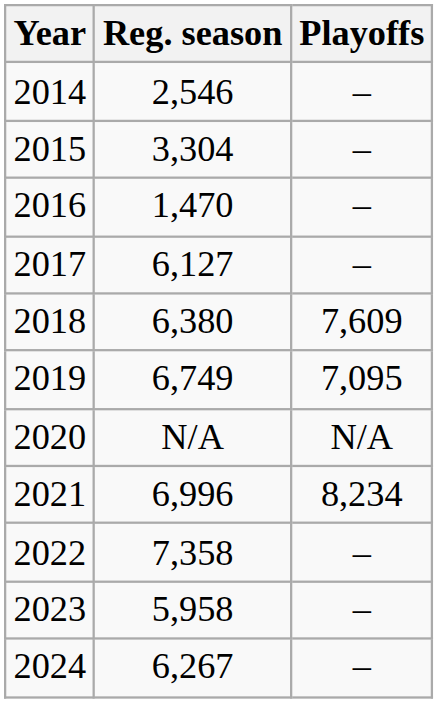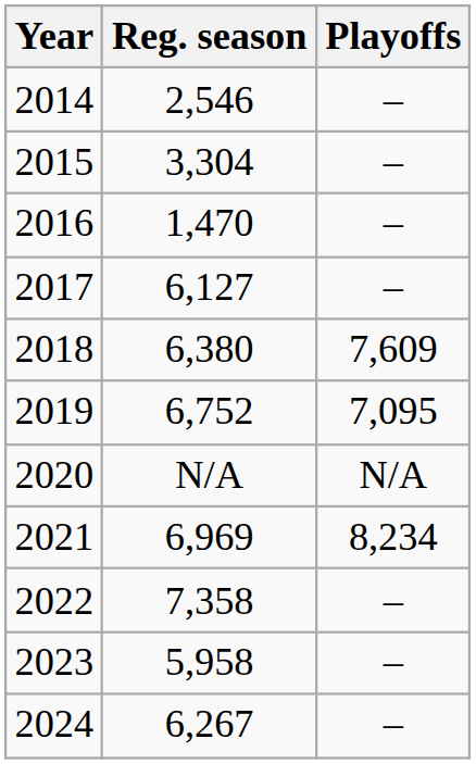2019 | Reg. season: 6,749 -> 6,752
2021 | Reg. season: 6,996 -> 6,969
